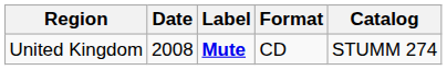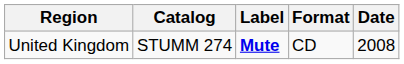columns swapped: Date <-> Catalog
